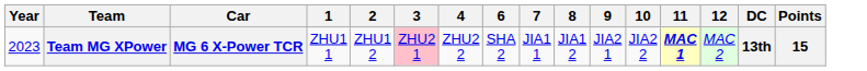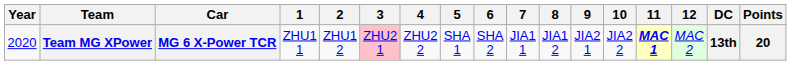+ column: 5 | SHA 1
Team MG XPower | Year: 2023 -> 2020
Team MG XPower | Points: 15 -> 20
